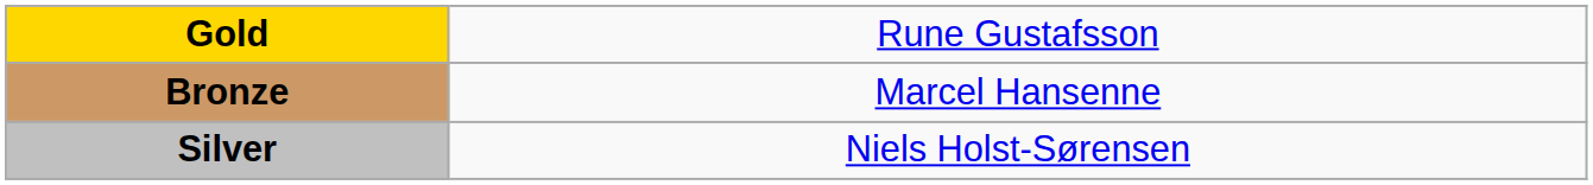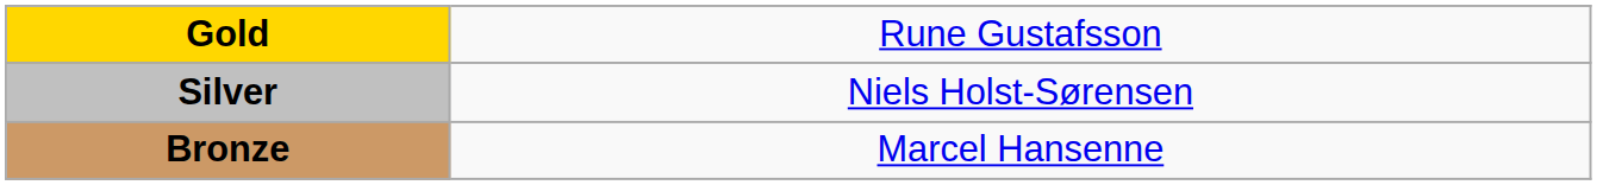rows swapped: Silver <-> Bronze
